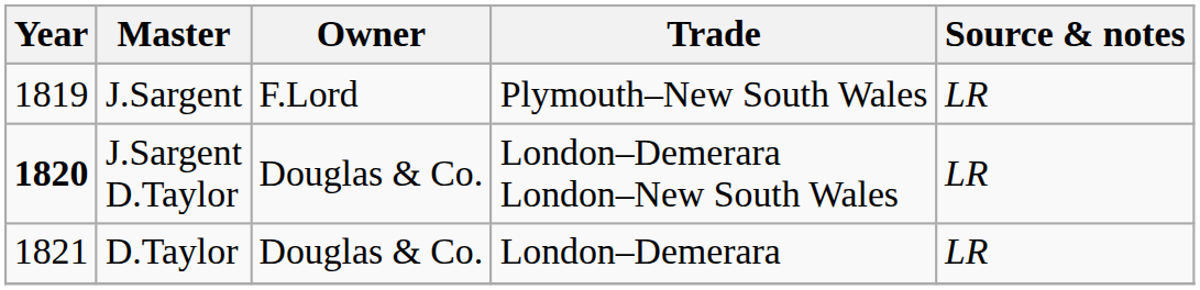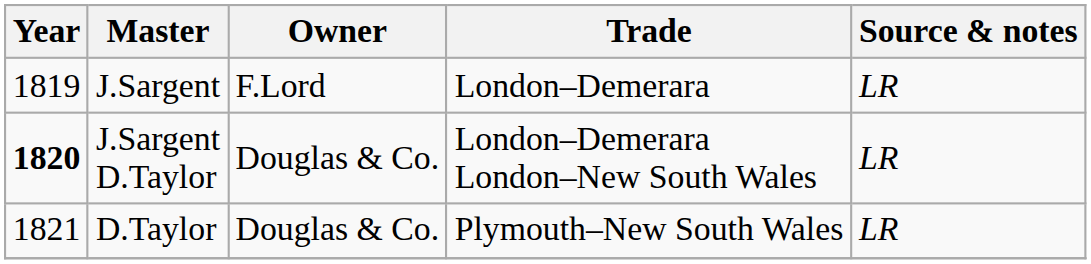J.Sargent | Trade: Plymouth–New South Wales -> London–Demerara
D.Taylor | Trade: London–Demerara -> Plymouth–New South Wales
